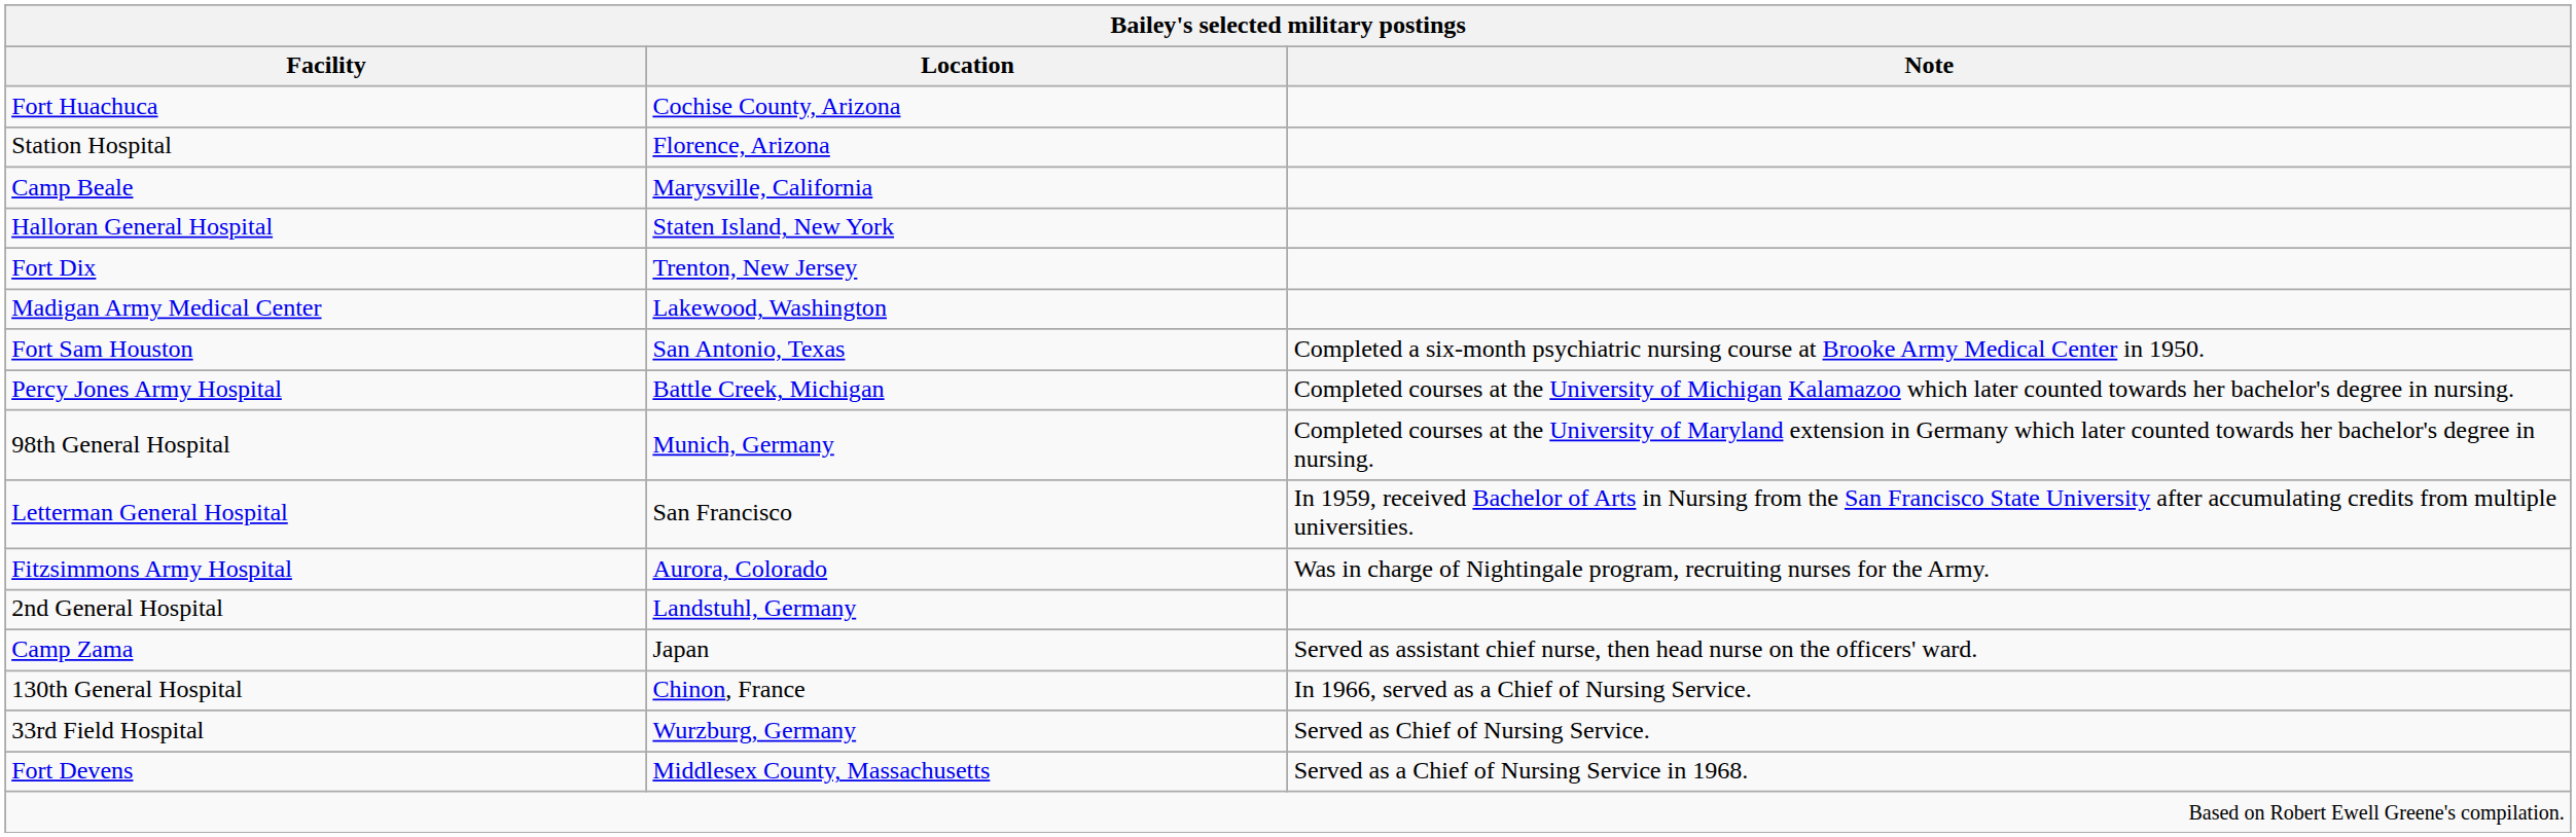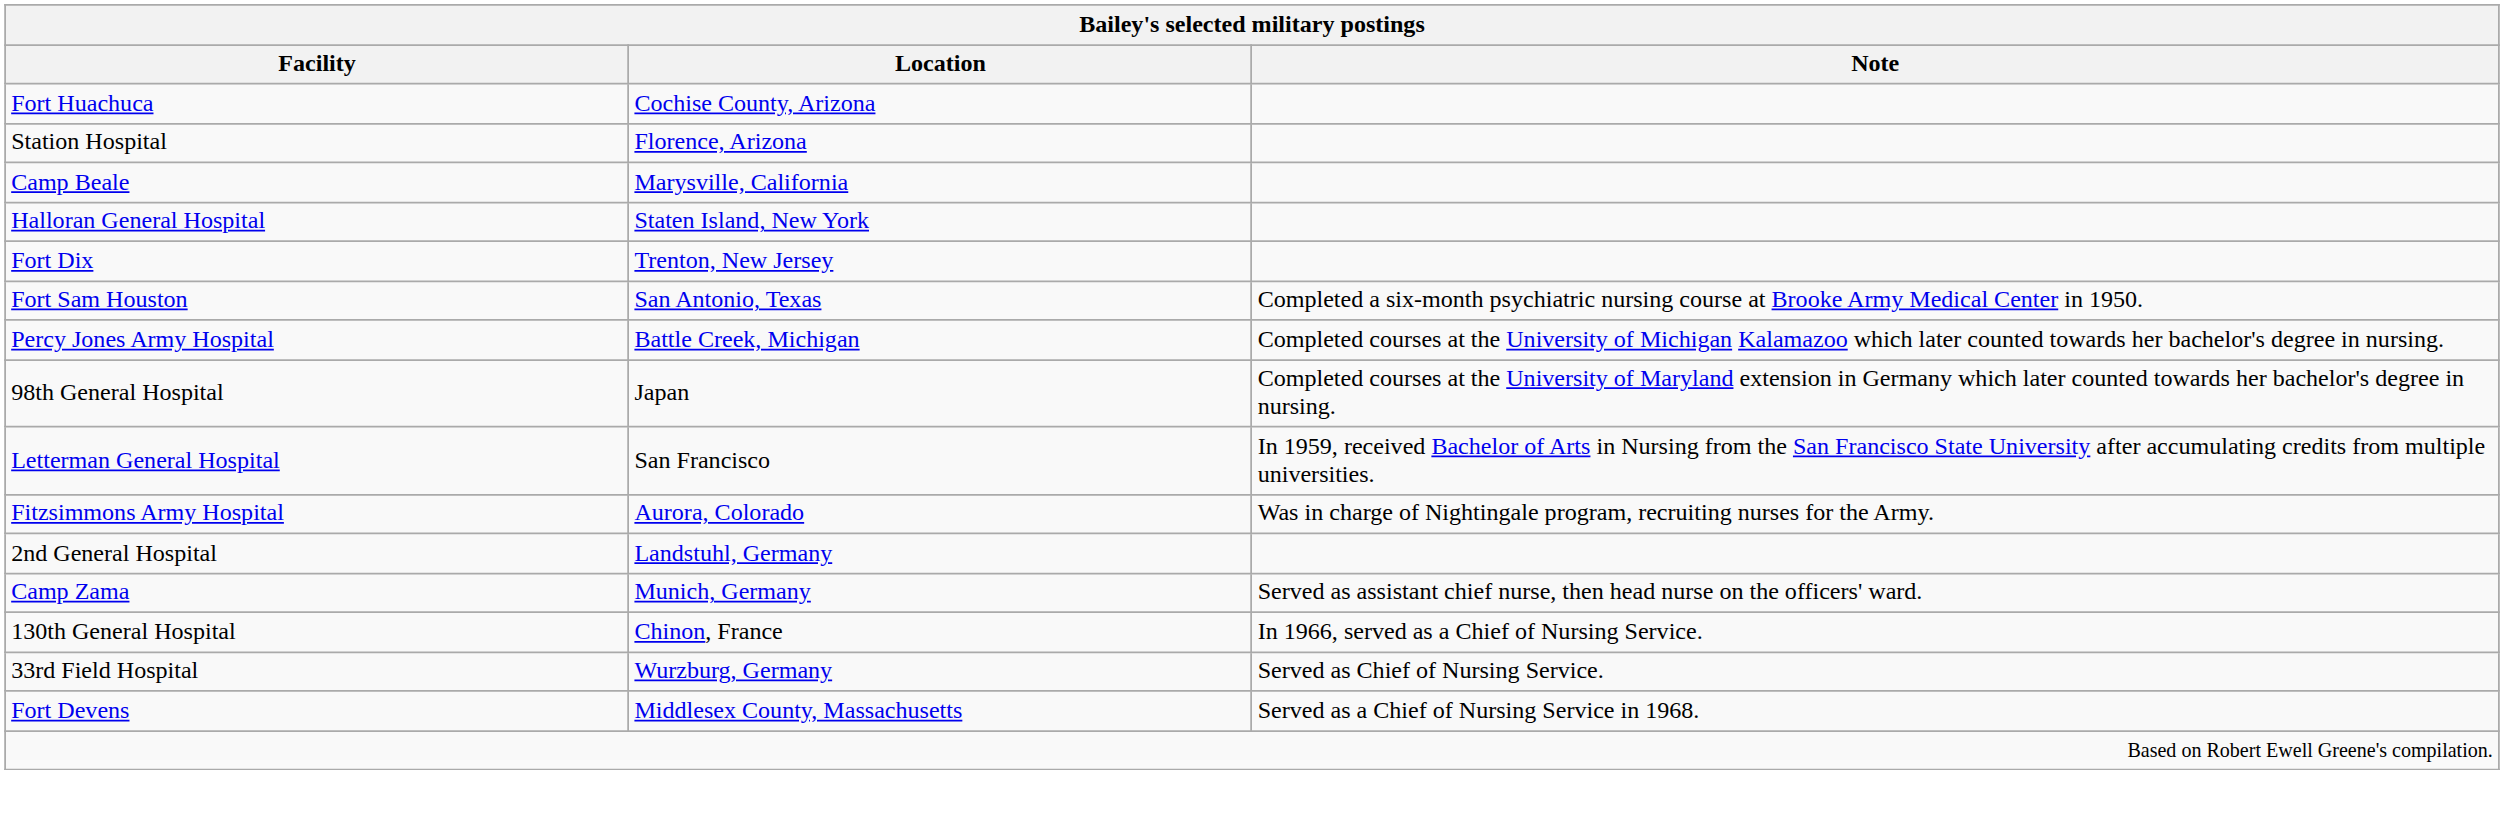- row: Madigan Army Medical Center | Lakewood, Washington
98th General Hospital | Location: Munich, Germany -> Japan
Camp Zama | Location: Japan -> Munich, Germany
